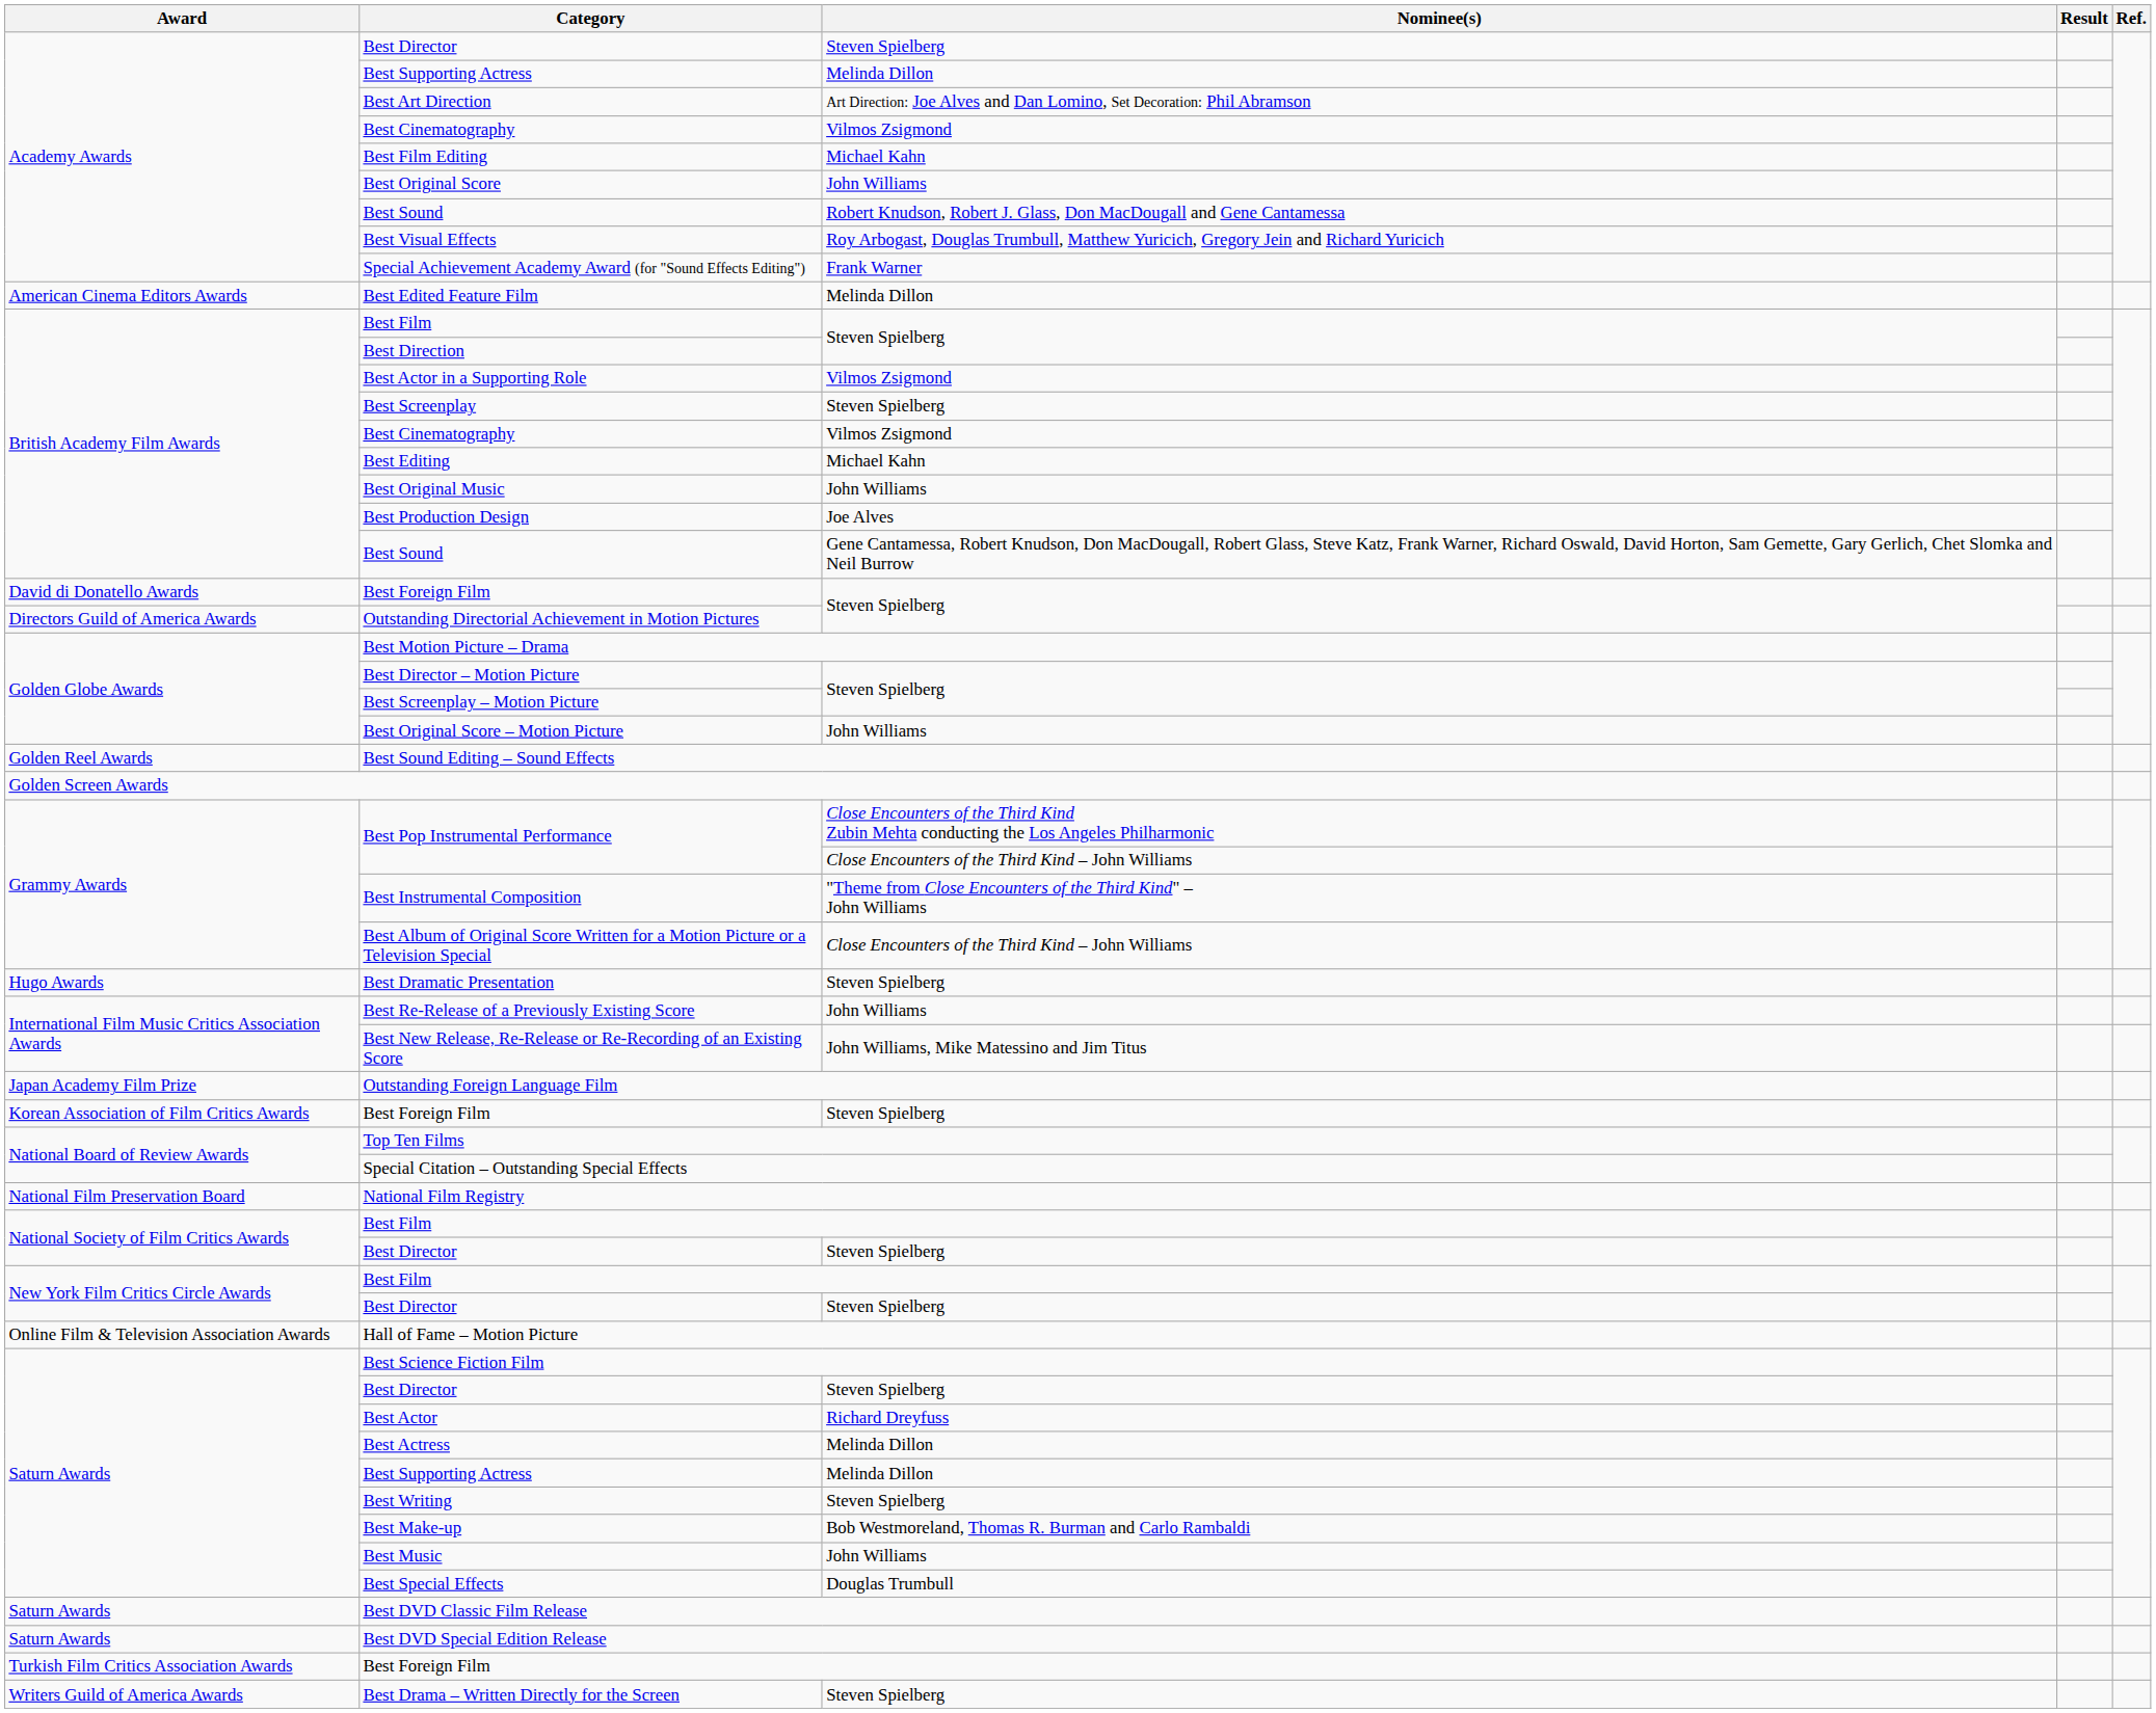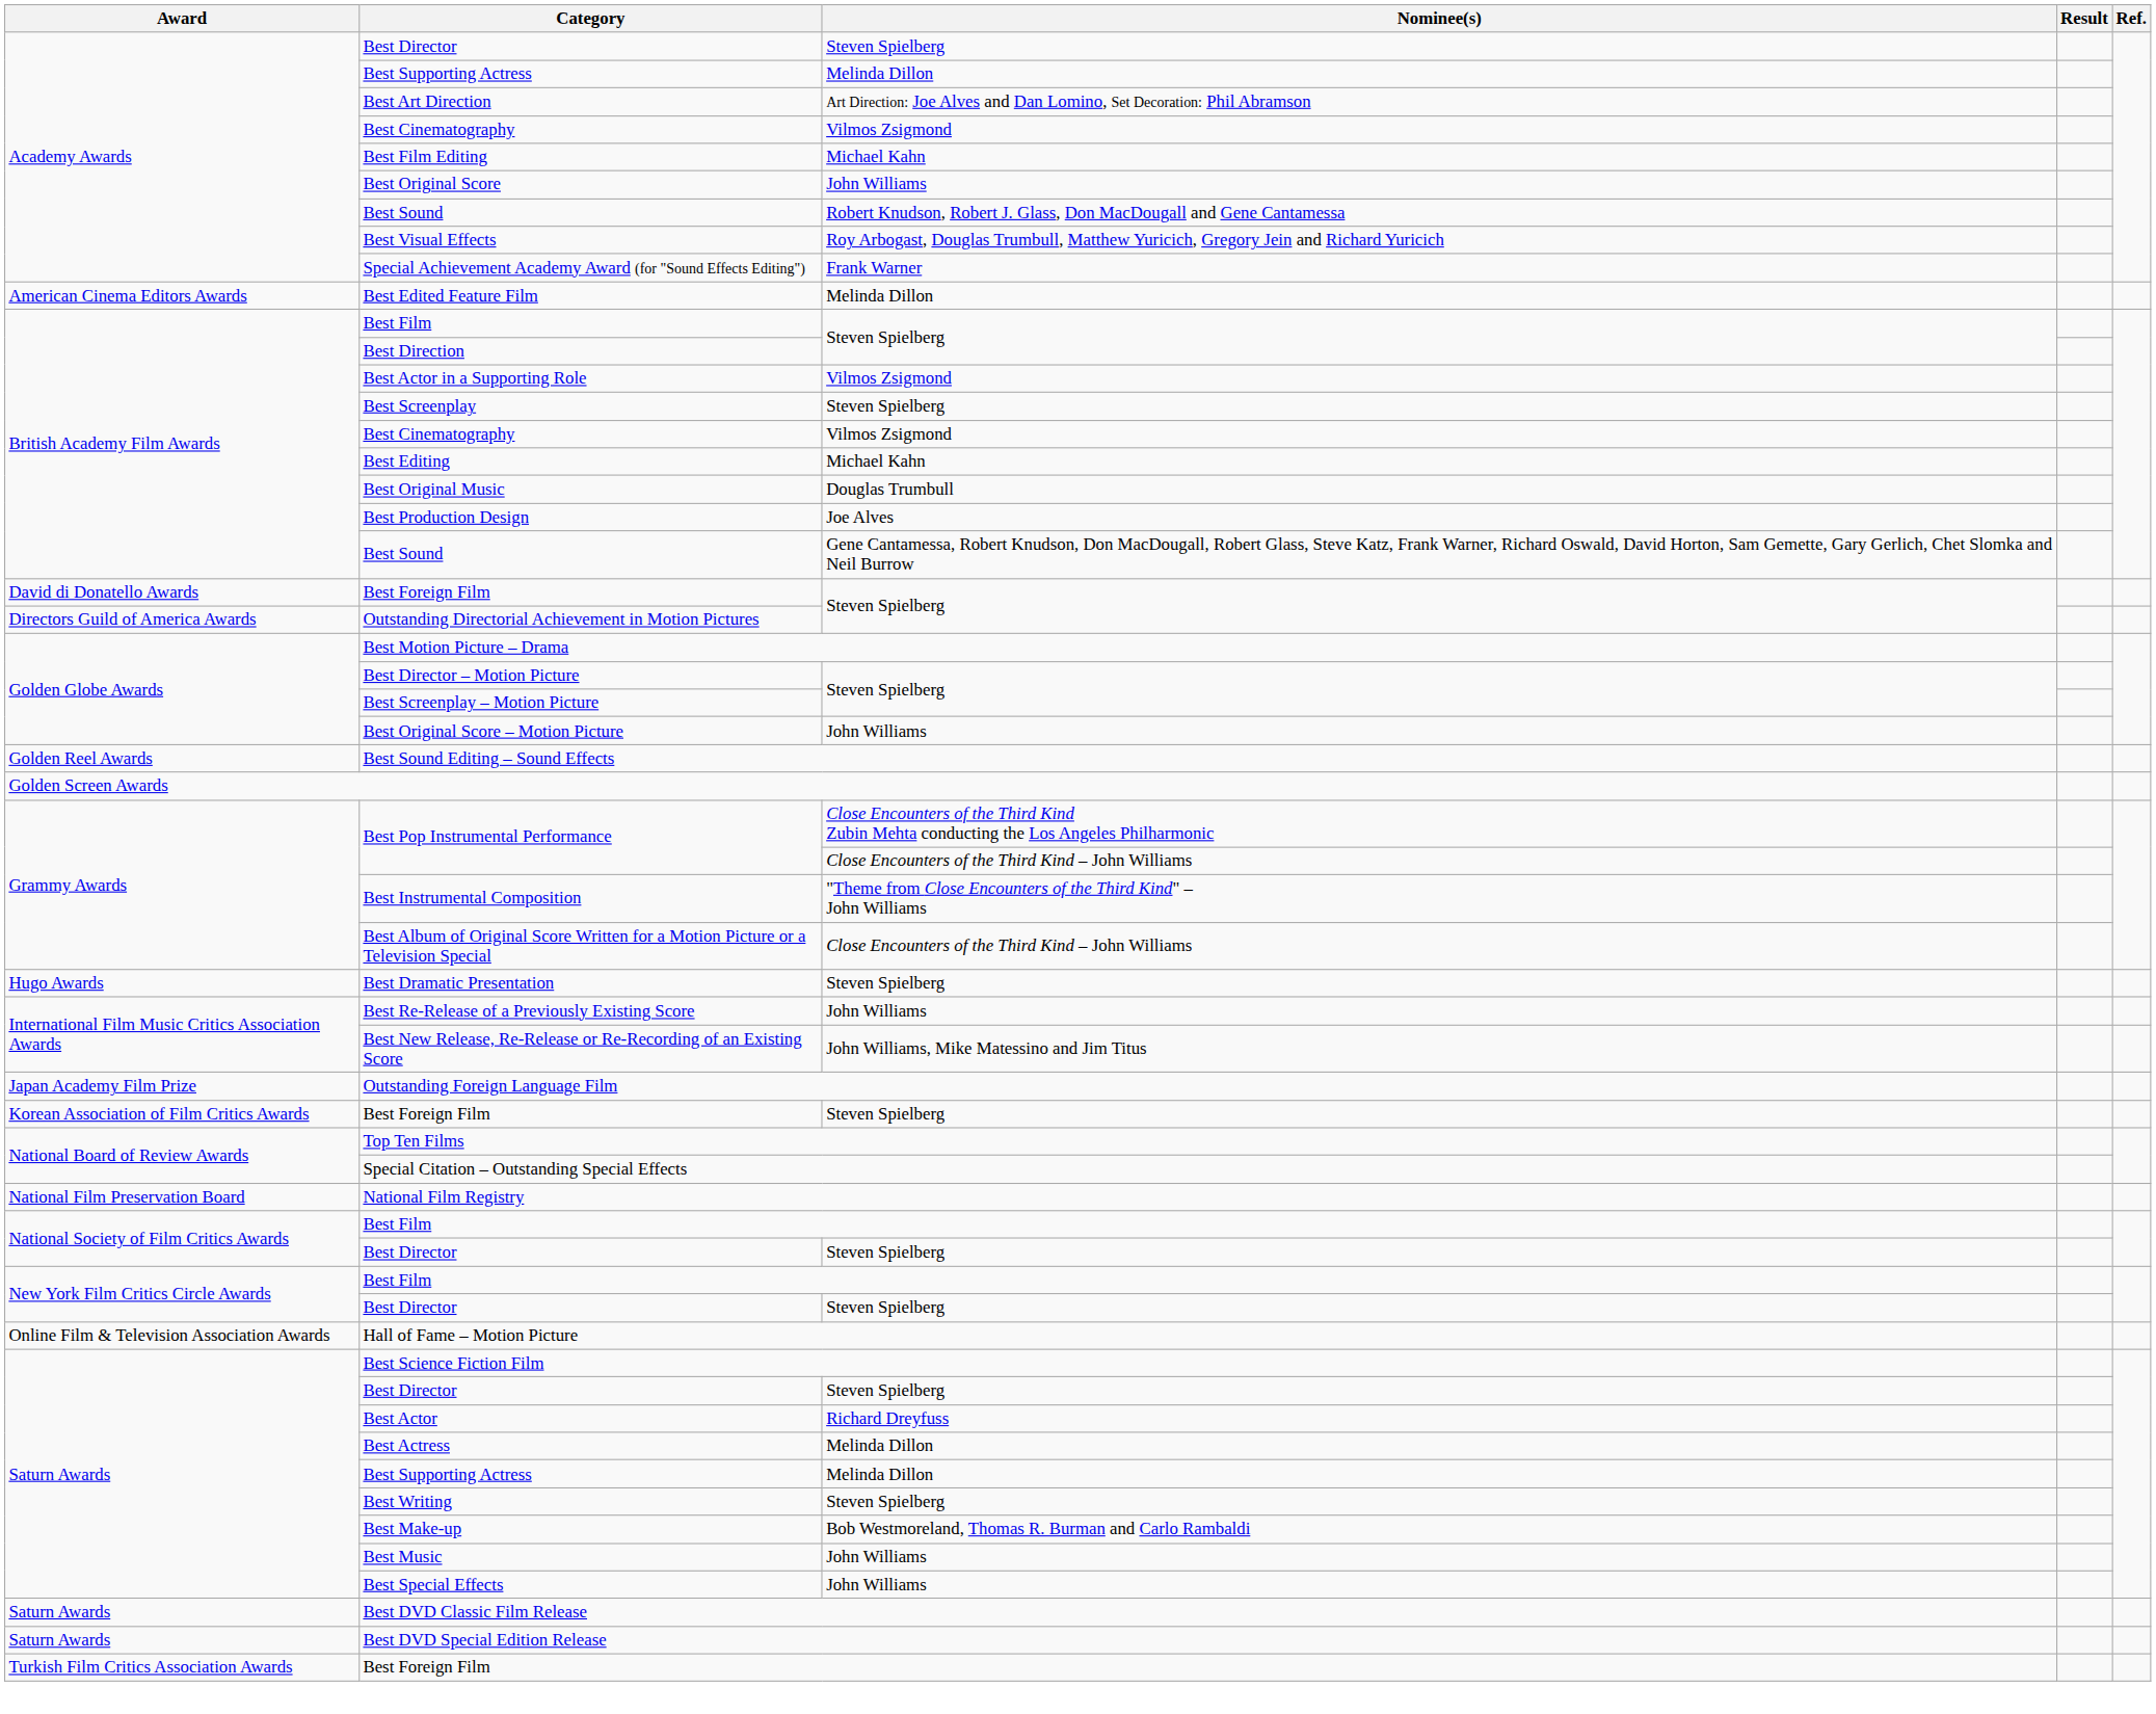Best Original Music | Nominee(s): John Williams -> Douglas Trumbull
Best Special Effects | Nominee(s): Douglas Trumbull -> John Williams
- row: Writers Guild of America Awards | Best Drama – Written Directly for the Screen | Steven Spielberg
